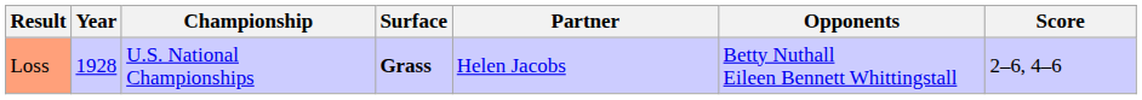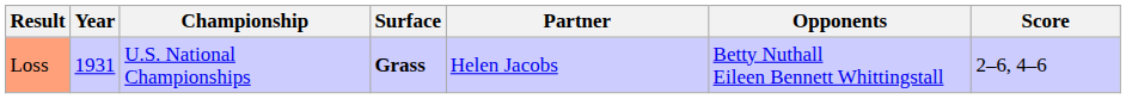Loss | Year: 1928 -> 1931
